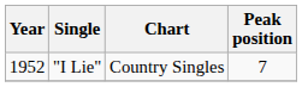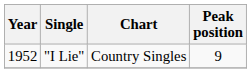"I Lie" | Peak position: 7 -> 9
